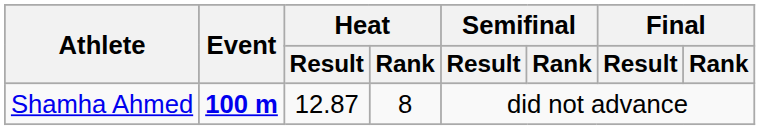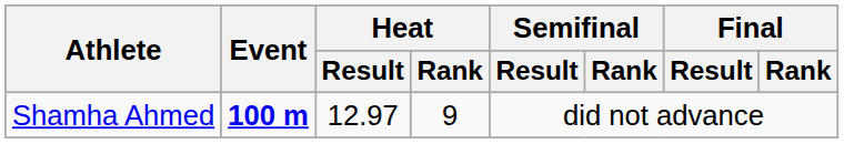Shamha Ahmed | Heat / Result: 12.87 -> 12.97
Shamha Ahmed | Heat / Rank: 8 -> 9
